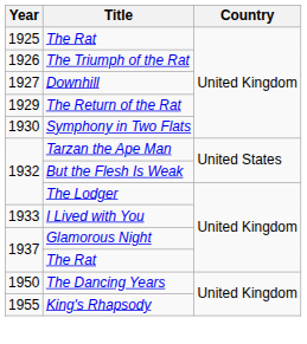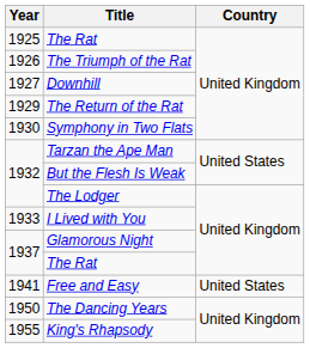+ row: 1941 | Free and Easy | United States
